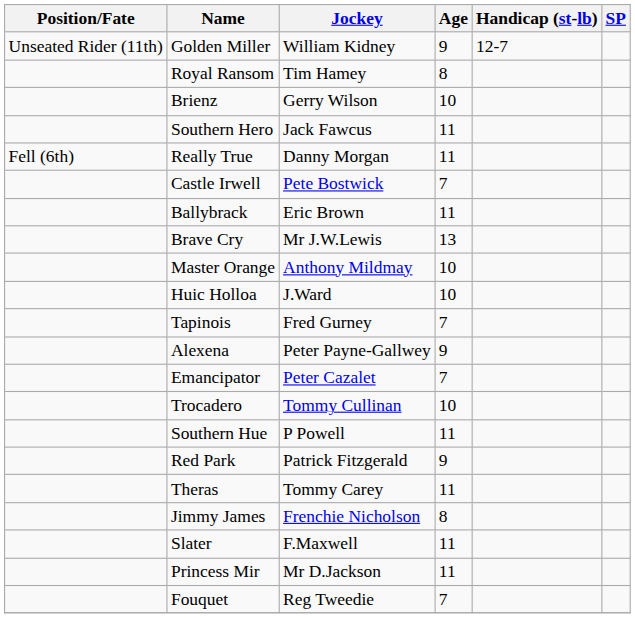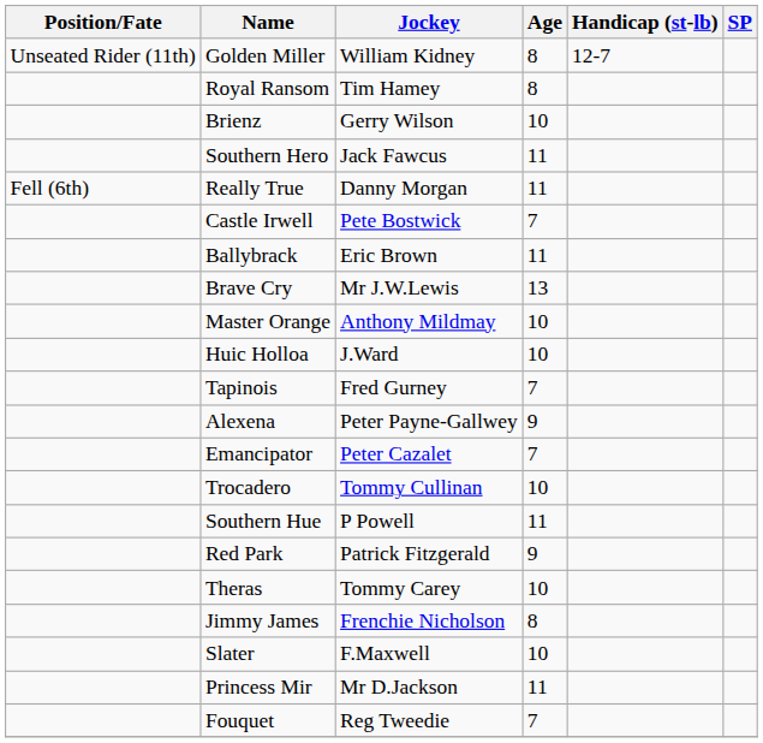Golden Miller | Age: 9 -> 8
Theras | Age: 11 -> 10
Slater | Age: 11 -> 10
